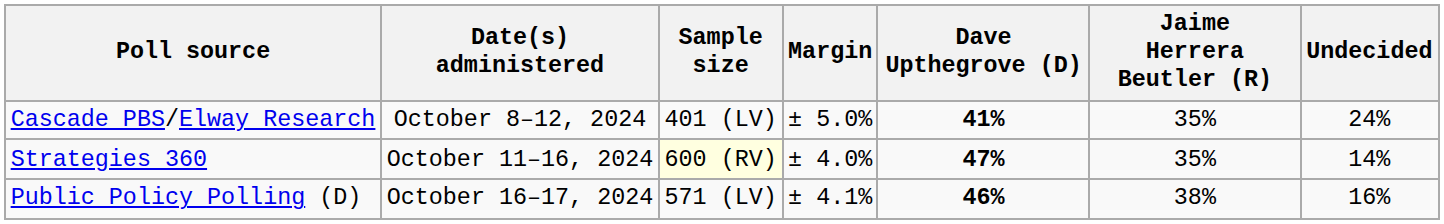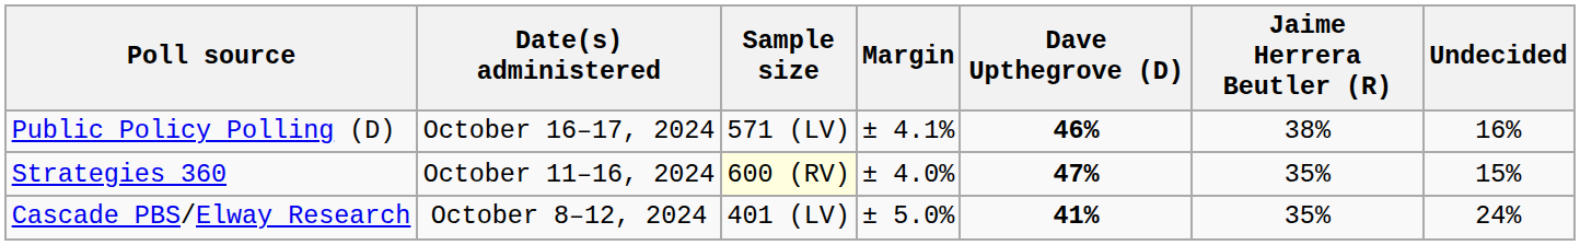rows swapped: Public Policy Polling (D) <-> Cascade PBS/Elway Research
Strategies 360 | Undecided: 14% -> 15%
